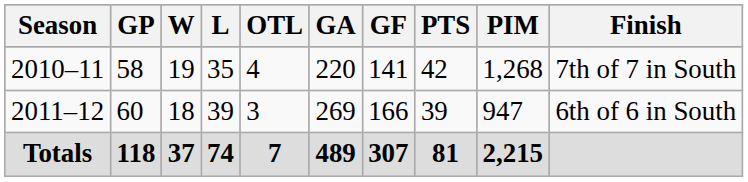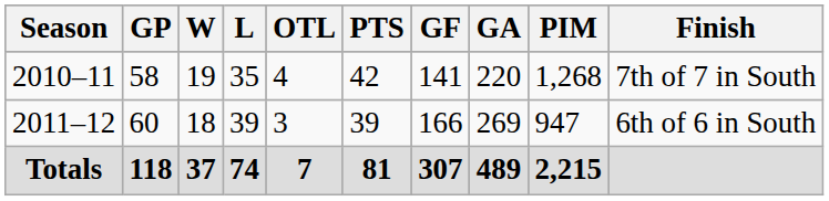columns swapped: PTS <-> GA
